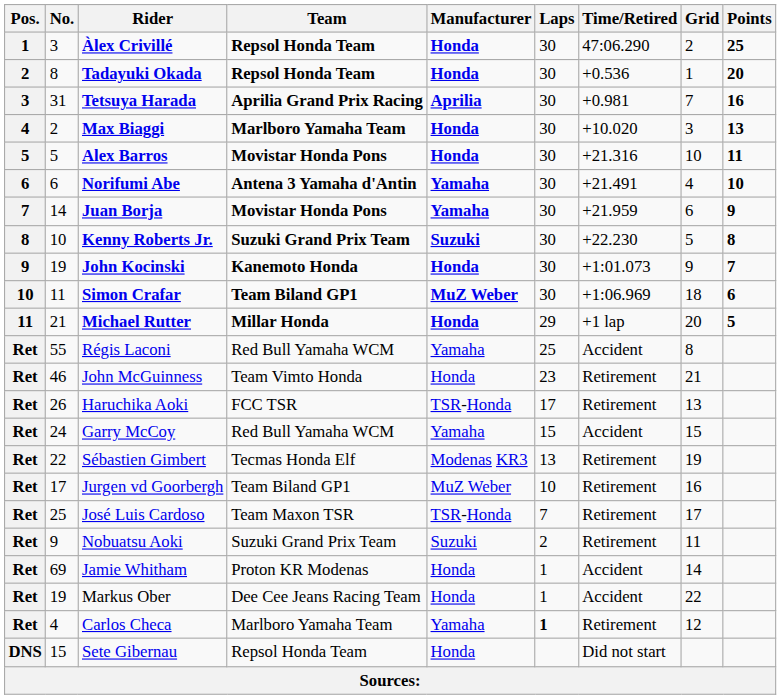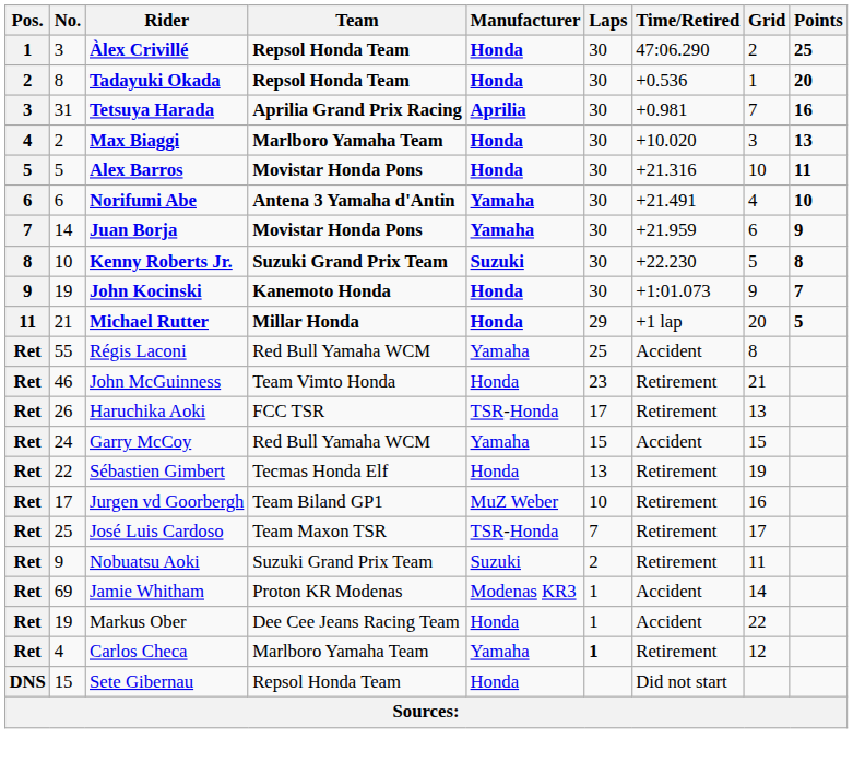- row: 10 | 11 | Simon Crafar | Team Biland GP1 | MuZ Weber | 30 | +1:06.969 | 18 | 6
Sébastien Gimbert | Manufacturer: Modenas KR3 -> Honda
Jamie Whitham | Manufacturer: Honda -> Modenas KR3
